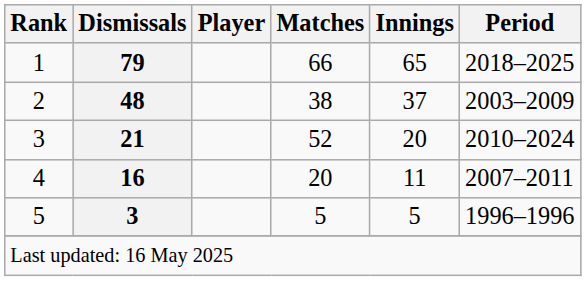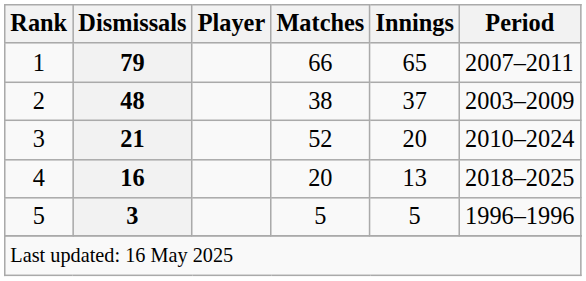1 | Period: 2018–2025 -> 2007–2011
4 | Innings: 11 -> 13
4 | Period: 2007–2011 -> 2018–2025
